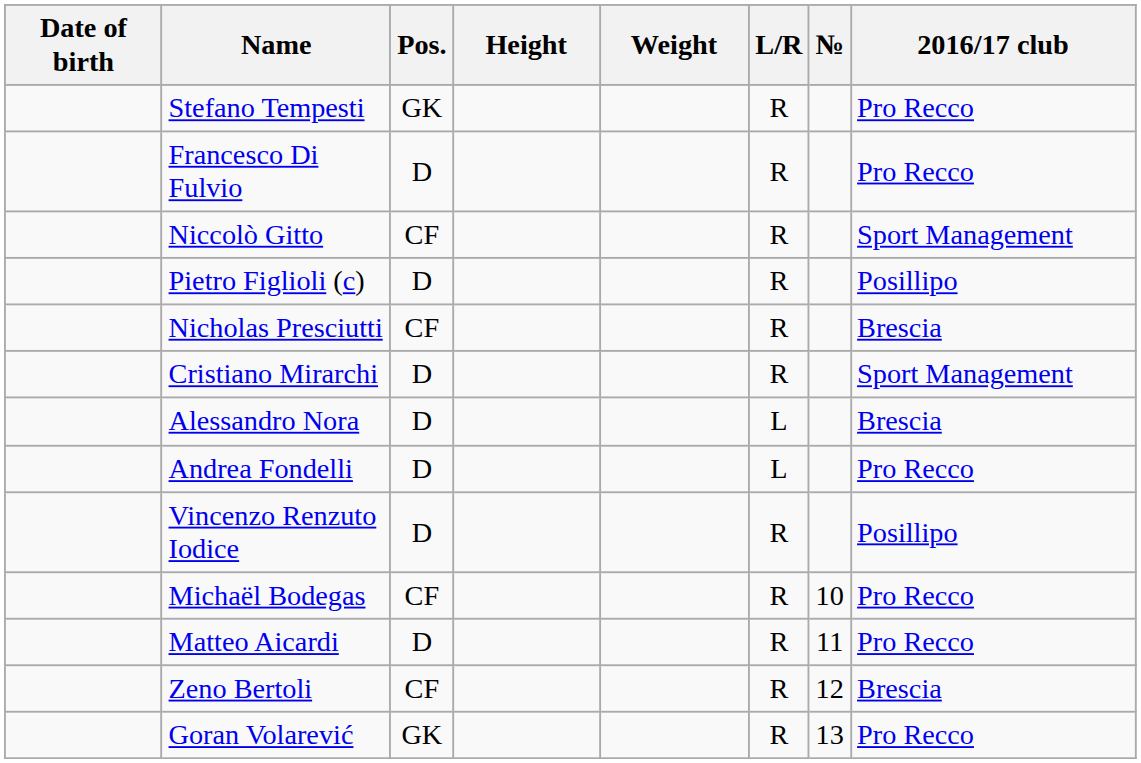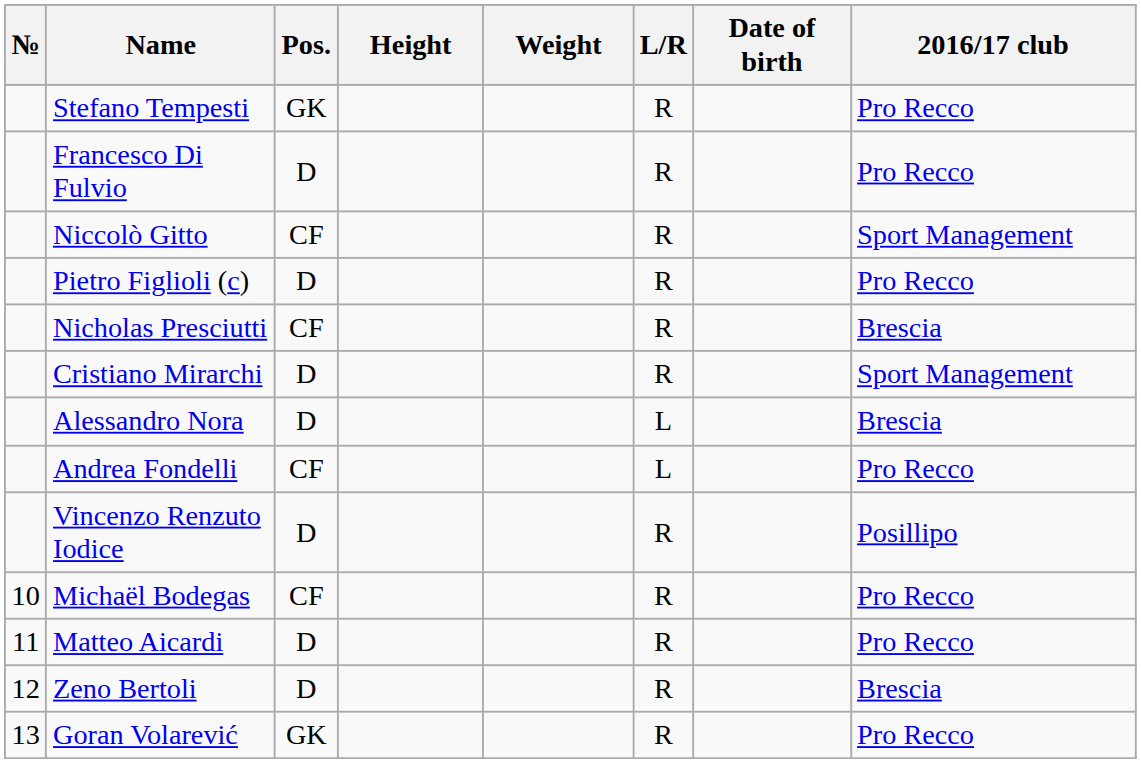columns swapped: № <-> Date of birth
Pietro Figlioli (c) | 2016/17 club: Posillipo -> Pro Recco
Andrea Fondelli | Pos.: D -> CF
Zeno Bertoli | Pos.: CF -> D
